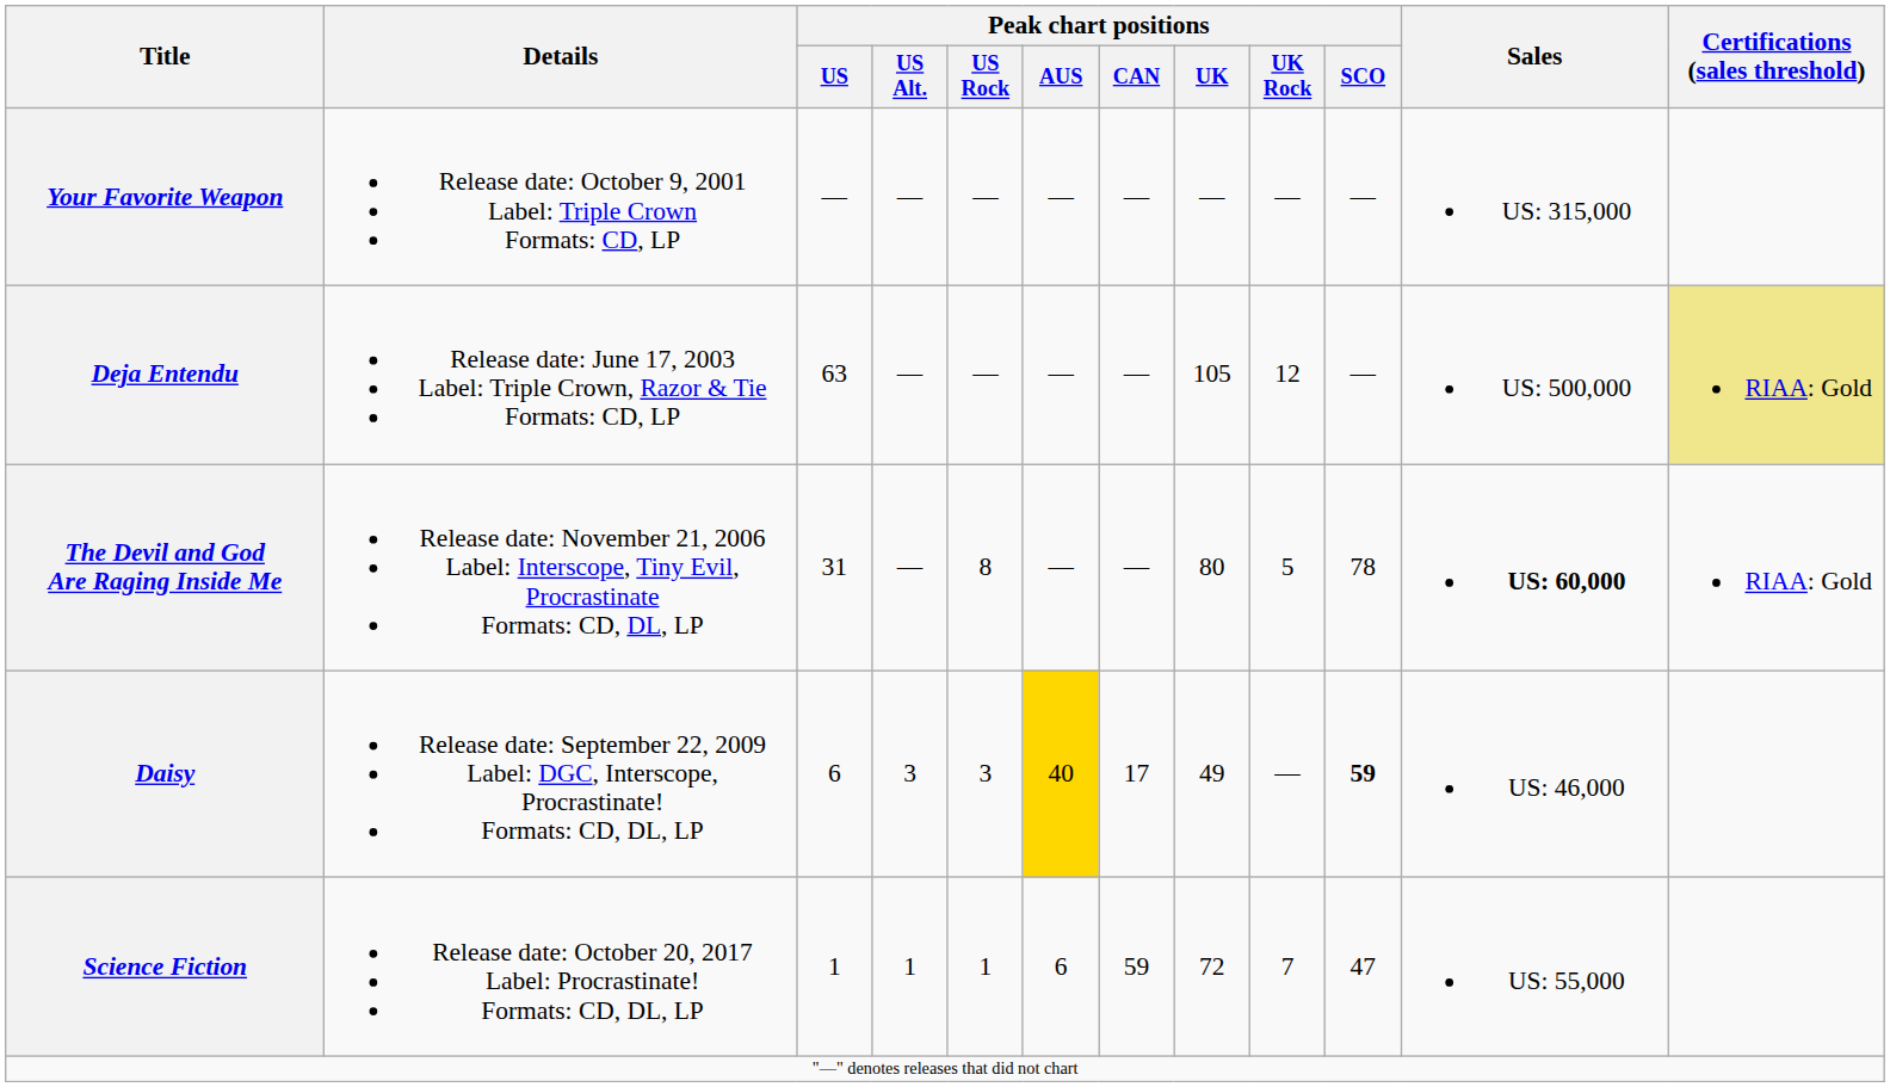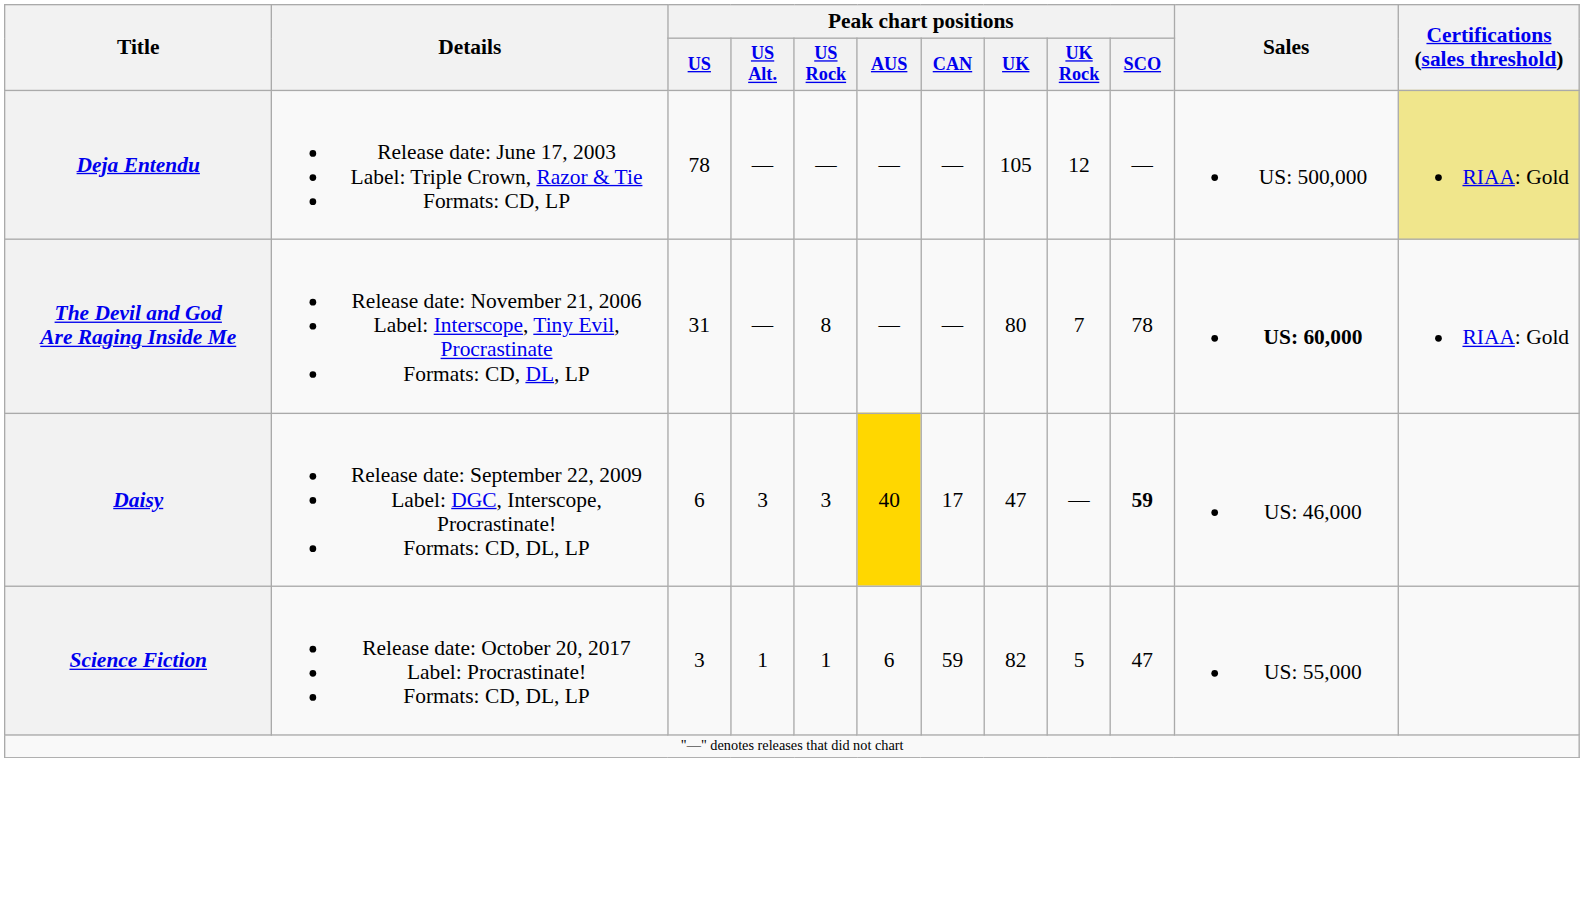- row: Your Favorite Weapon | Release date: October 9, 2001 Label: Triple Crown Formats: CD, LP | — | — | — | — | — | — | — | — | US: 315,000
Deja Entendu | Peak chart positions / US: 63 -> 78
The Devil and God Are Raging Inside Me | Peak chart positions / UK Rock: 5 -> 7
Daisy | Peak chart positions / UK: 49 -> 47
Science Fiction | Peak chart positions / US: 1 -> 3
Science Fiction | Peak chart positions / UK: 72 -> 82
Science Fiction | Peak chart positions / UK Rock: 7 -> 5
